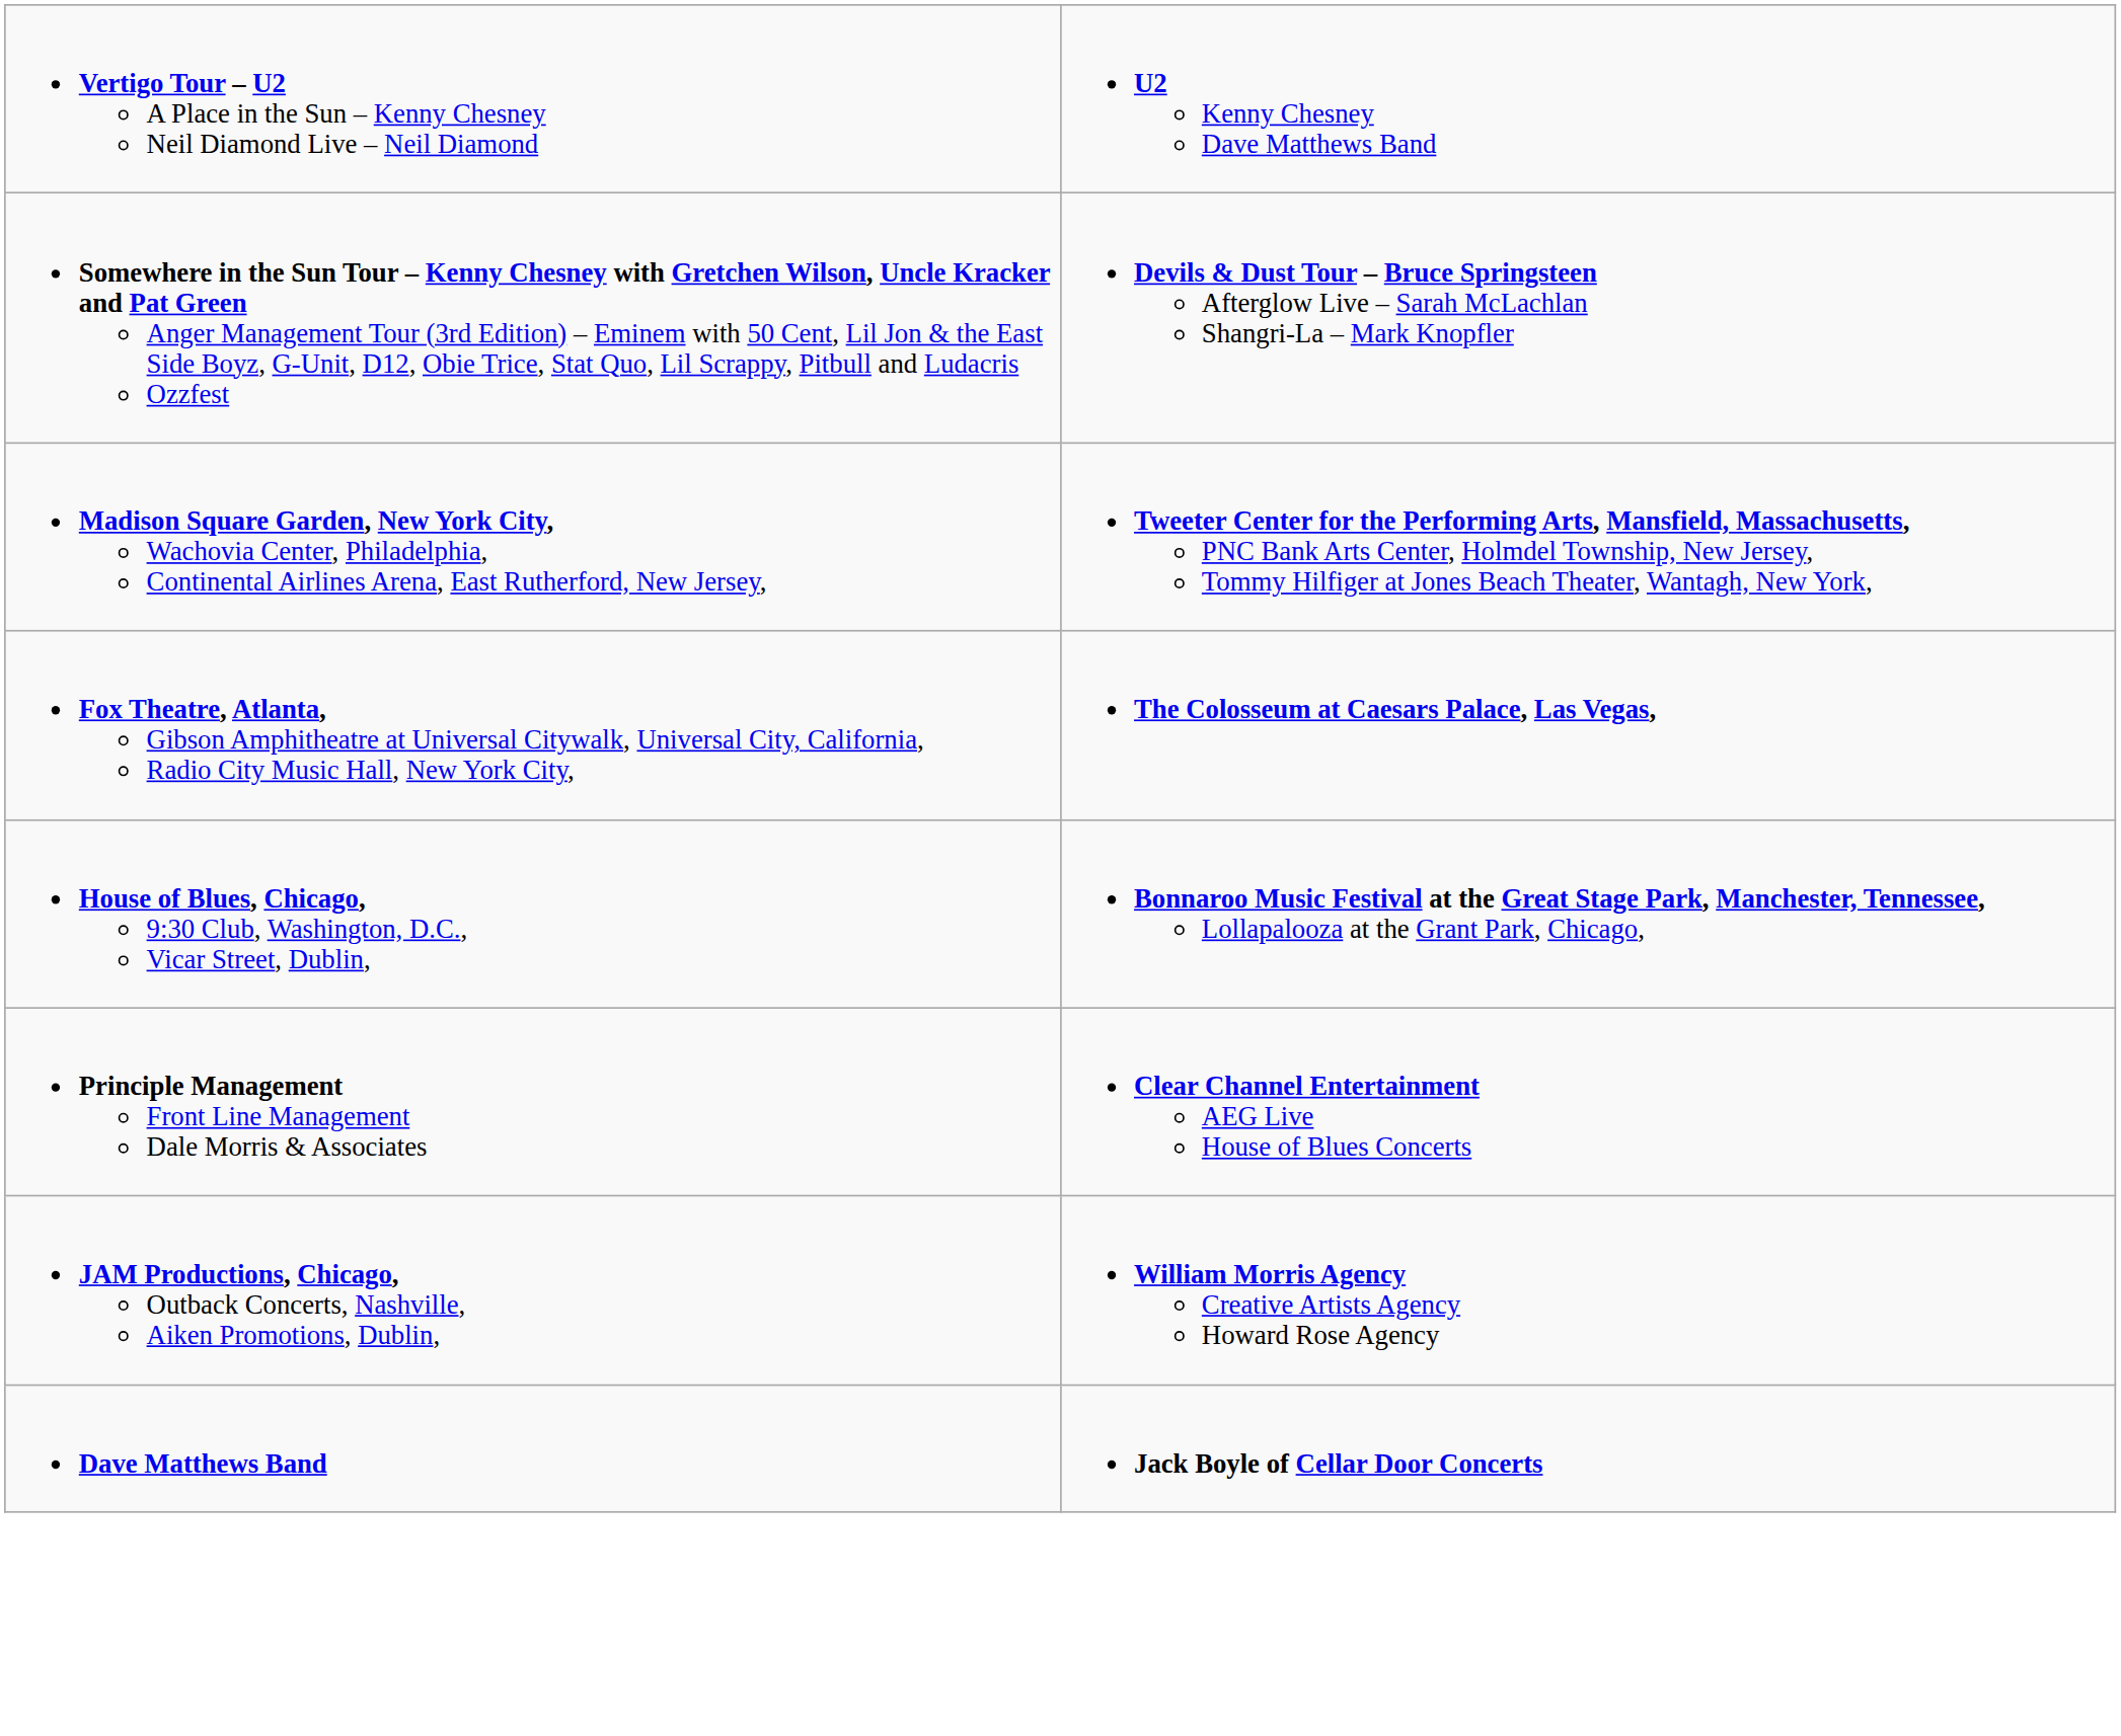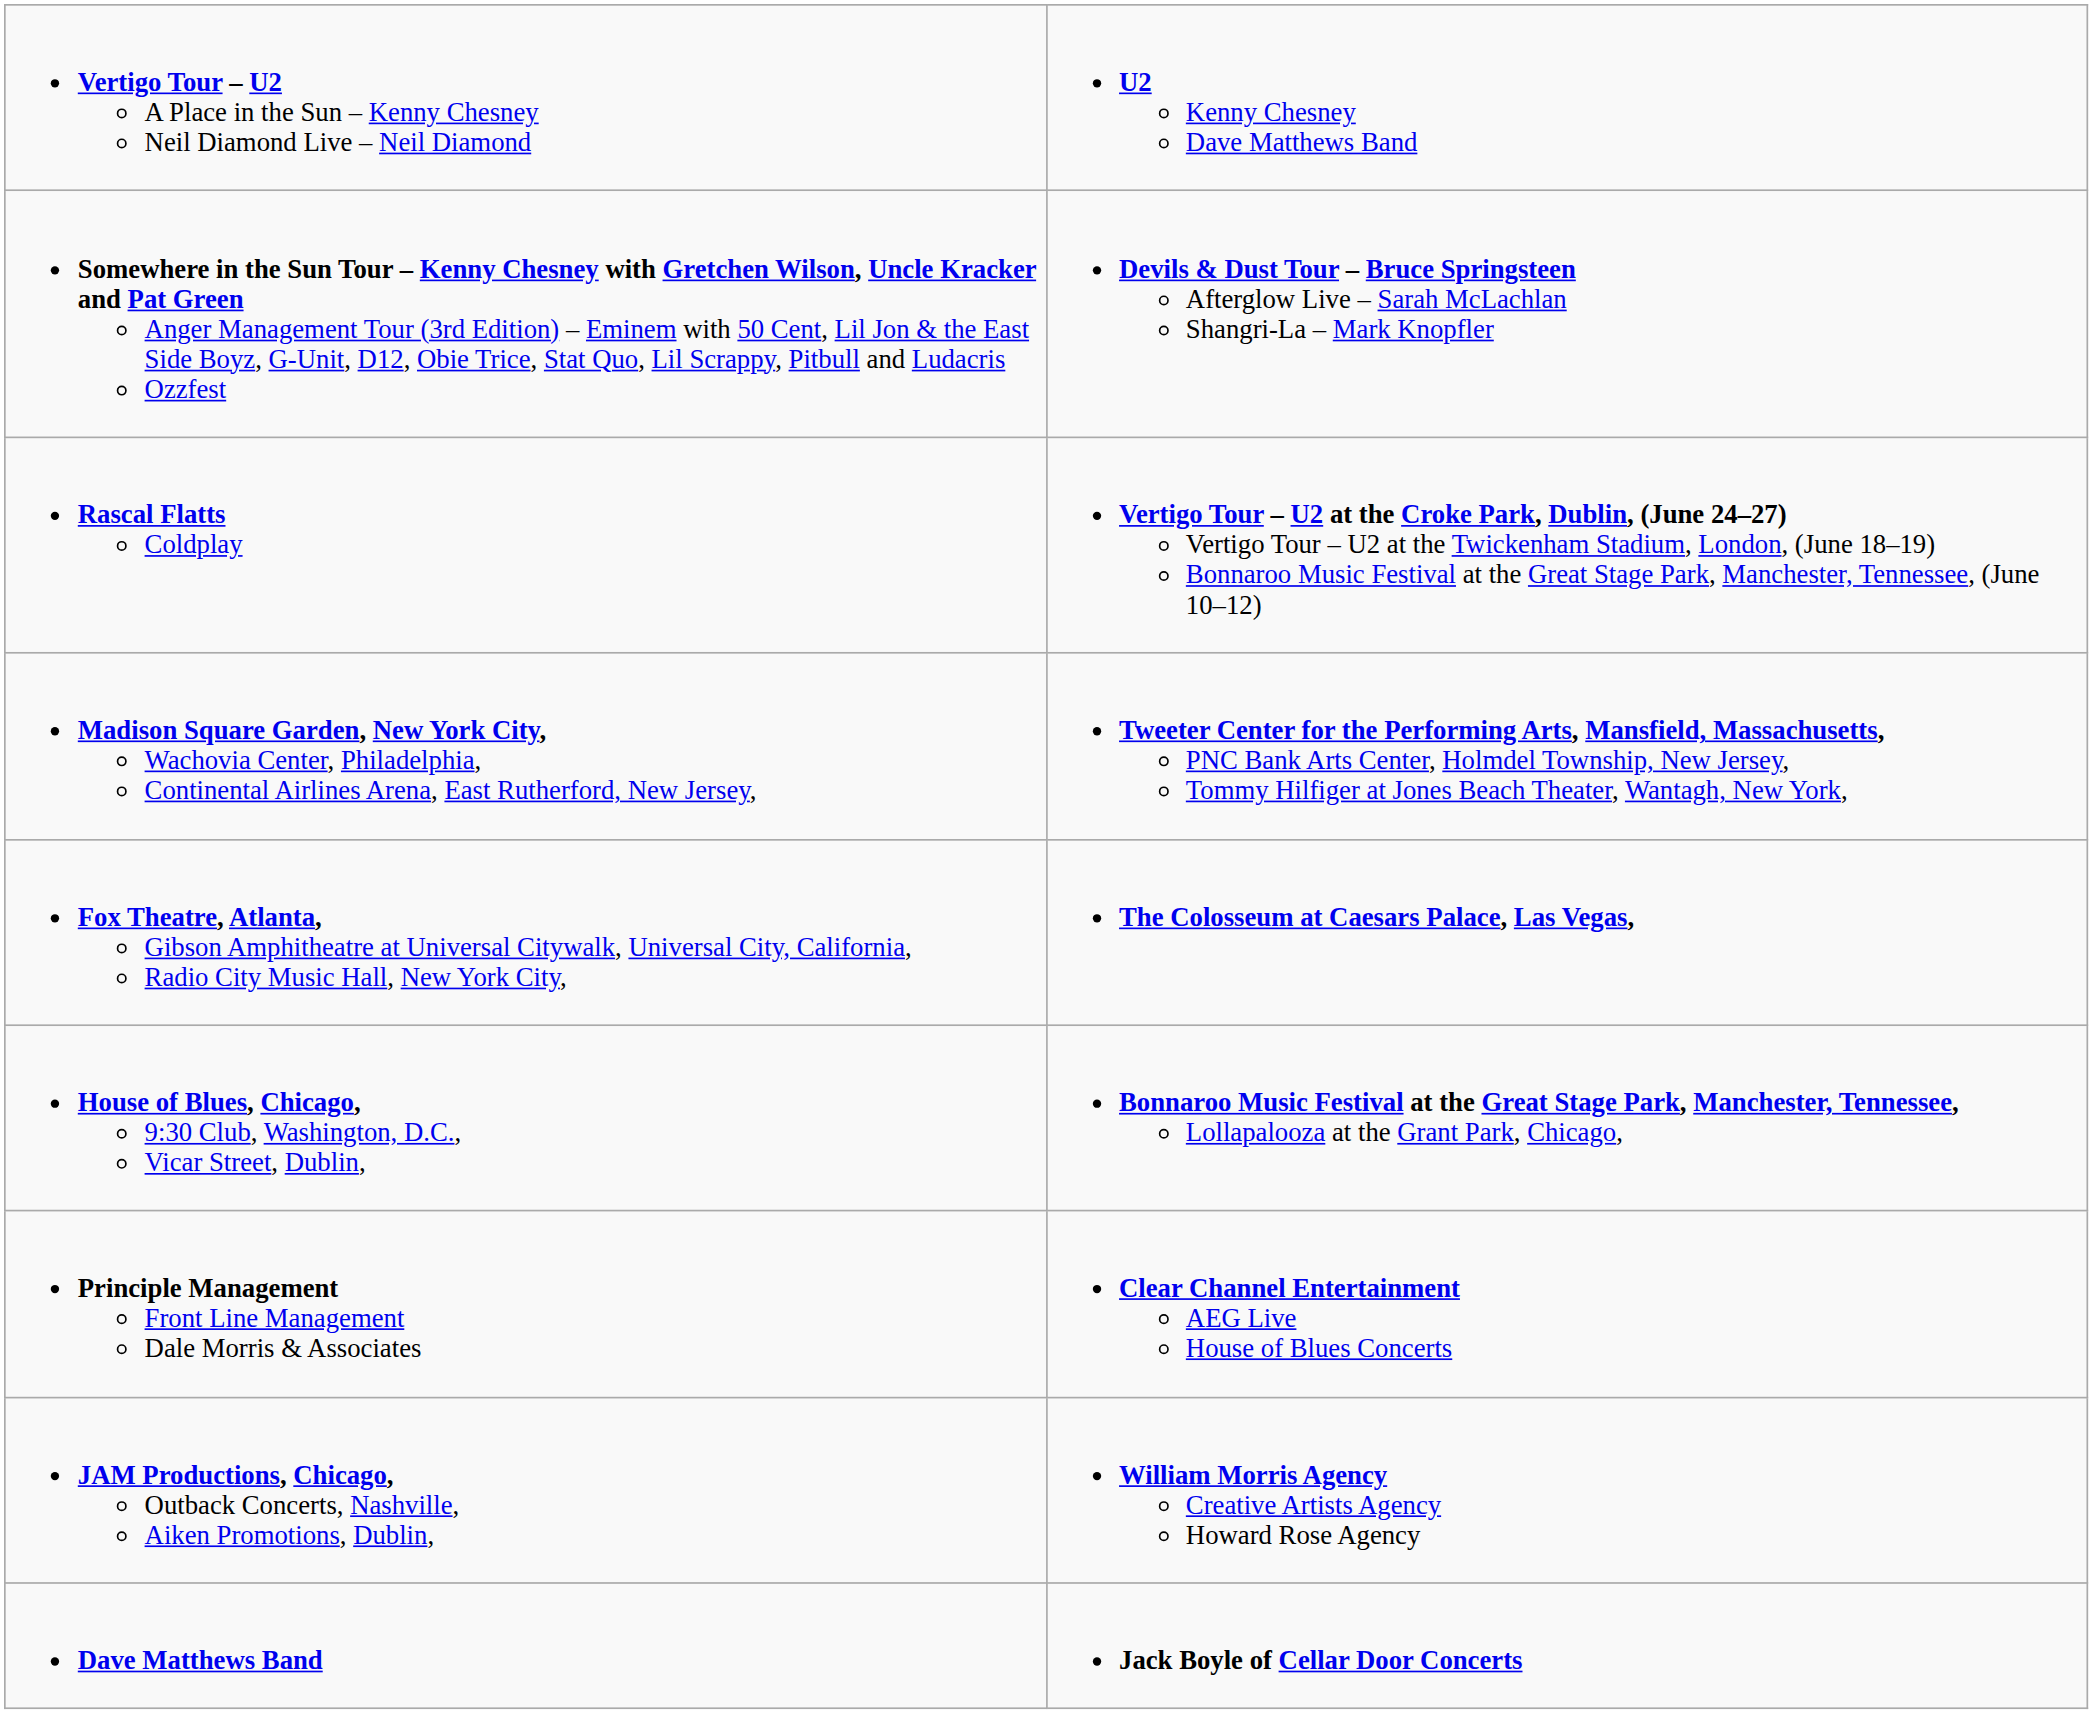+ row: Rascal Flatts Coldplay | Vertigo Tour – U2 at the Croke Park, Dublin, (June 24–27) Vertigo Tour – U2 at the Twickenham Stadium, London, (June 18–19) Bonnaroo Music Festival at the Great Stage Park, Manchester, Tennessee, (June 10–12)
